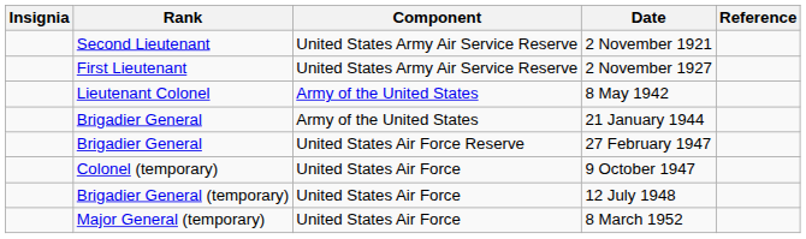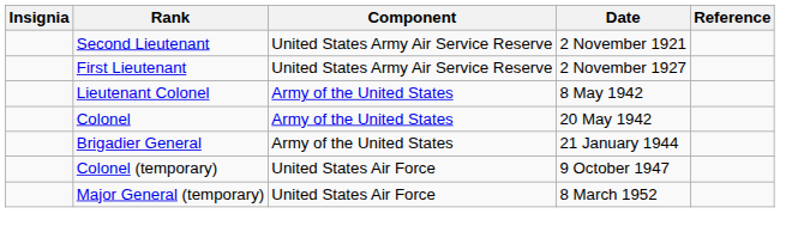+ row: Colonel | Army of the United States | 20 May 1942
- row: Brigadier General | United States Air Force Reserve | 27 February 1947
- row: Brigadier General (temporary) | United States Air Force | 12 July 1948
